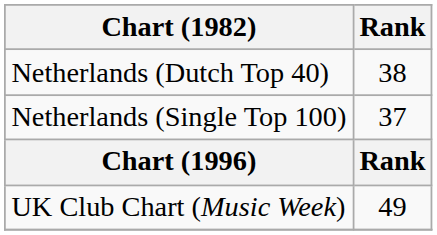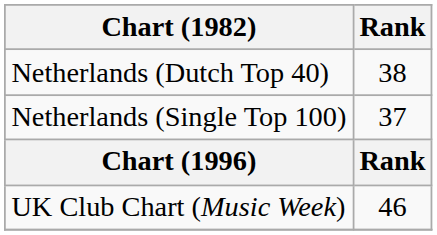UK Club Chart (Music Week) | Rank: 49 -> 46
